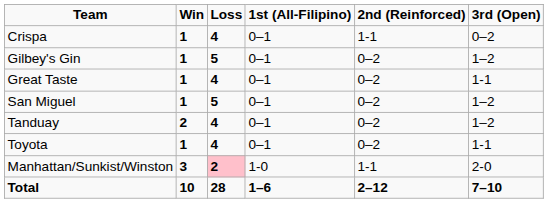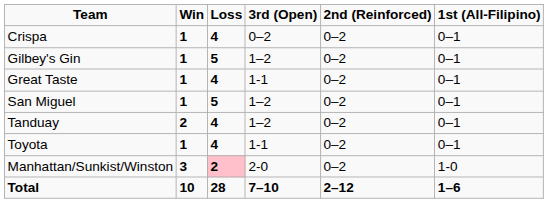columns swapped: 1st (All-Filipino) <-> 3rd (Open)
Crispa | 2nd (Reinforced): 1-1 -> 0–2
Manhattan/Sunkist/Winston | 2nd (Reinforced): 1-1 -> 0–2
